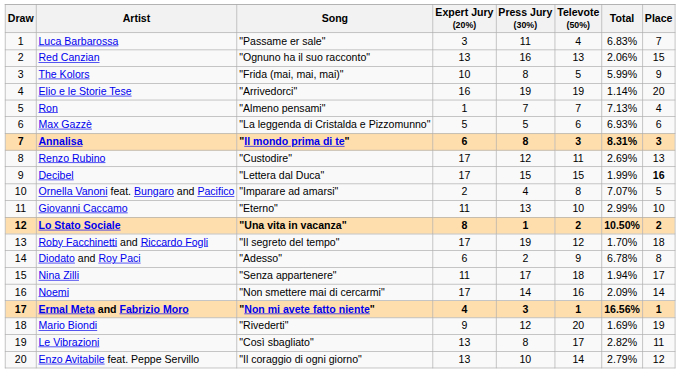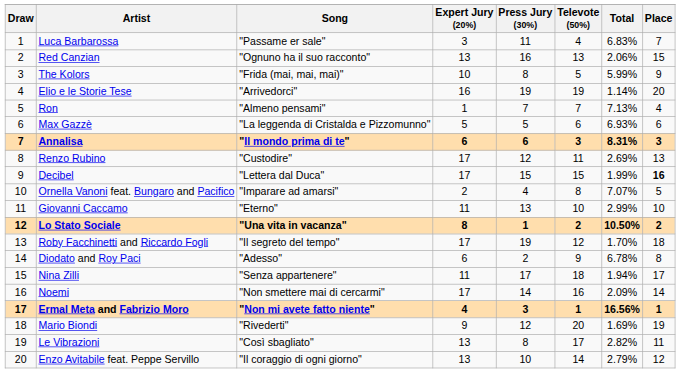Annalisa | Press Jury (30%): 8 -> 6
